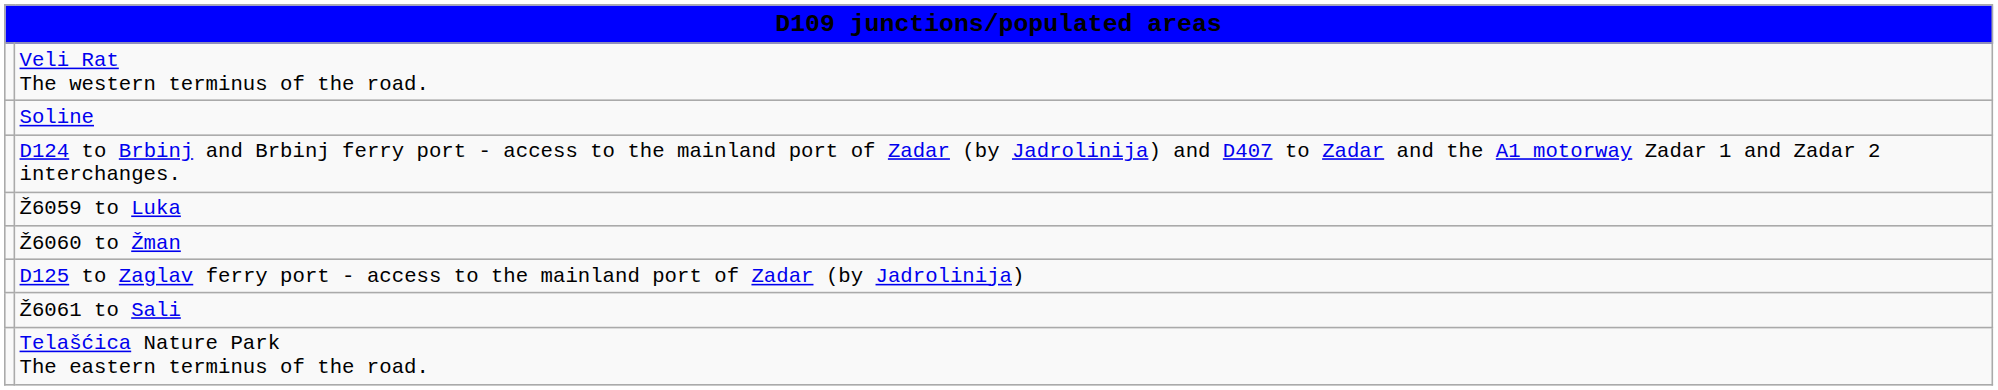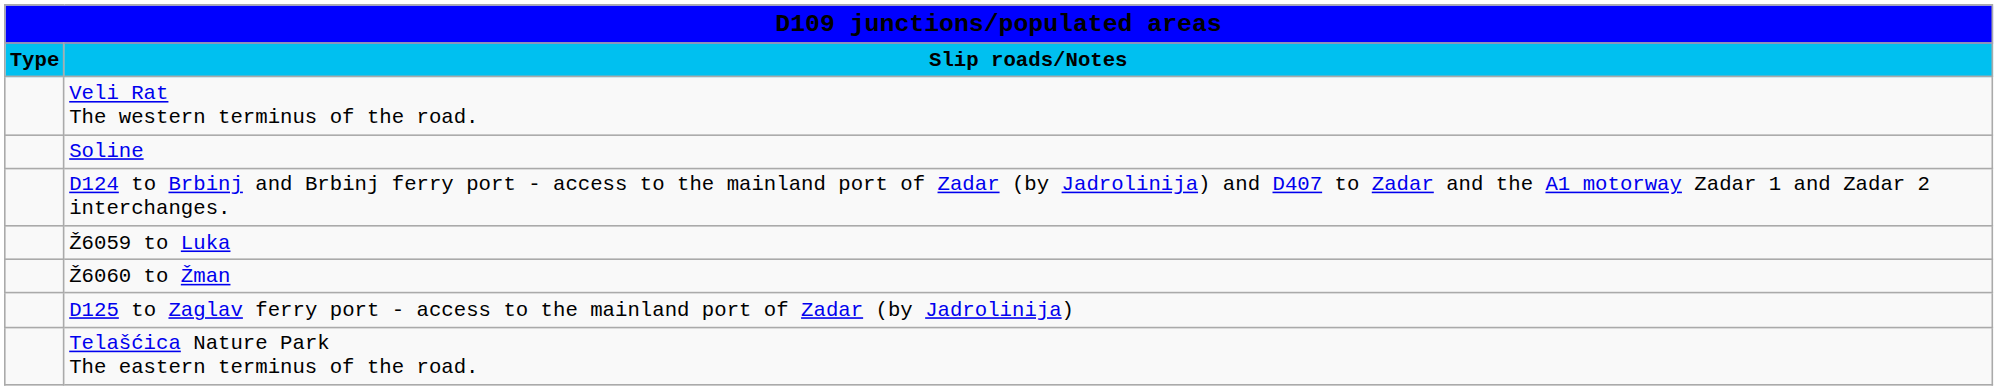+ row: Type | Slip roads/Notes
- row: Ž6061 to Sali
